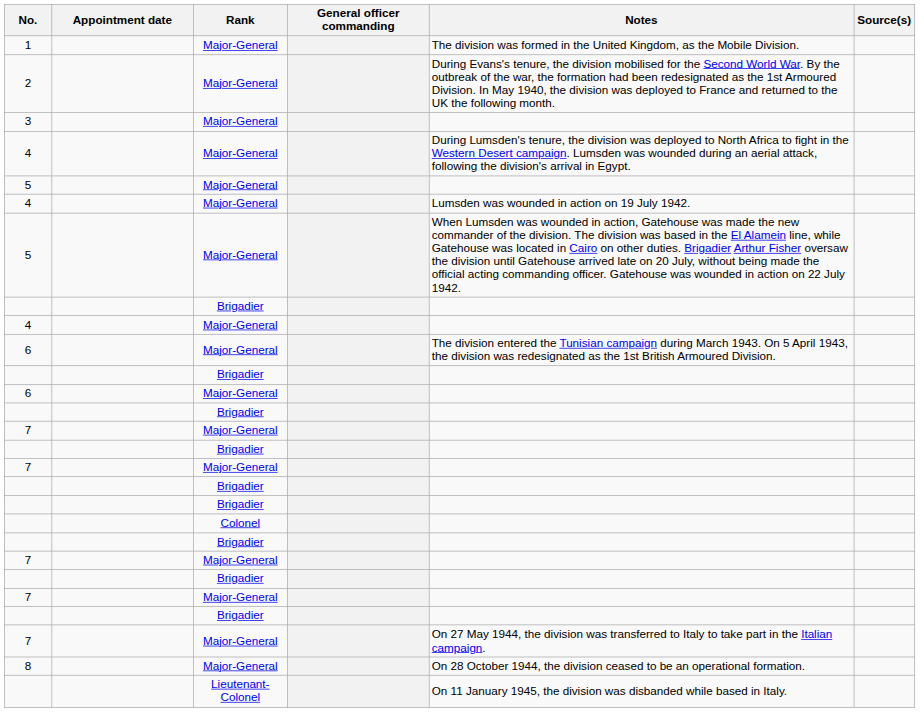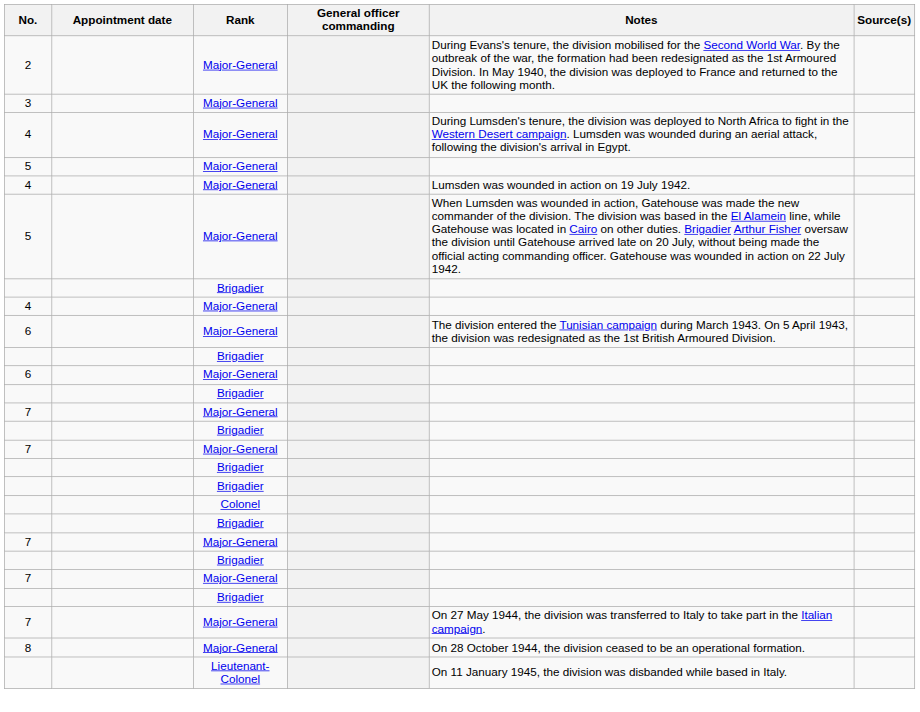- row: 1 | Major-General | The division was formed in the United Kingdom, as the Mobile Division.
